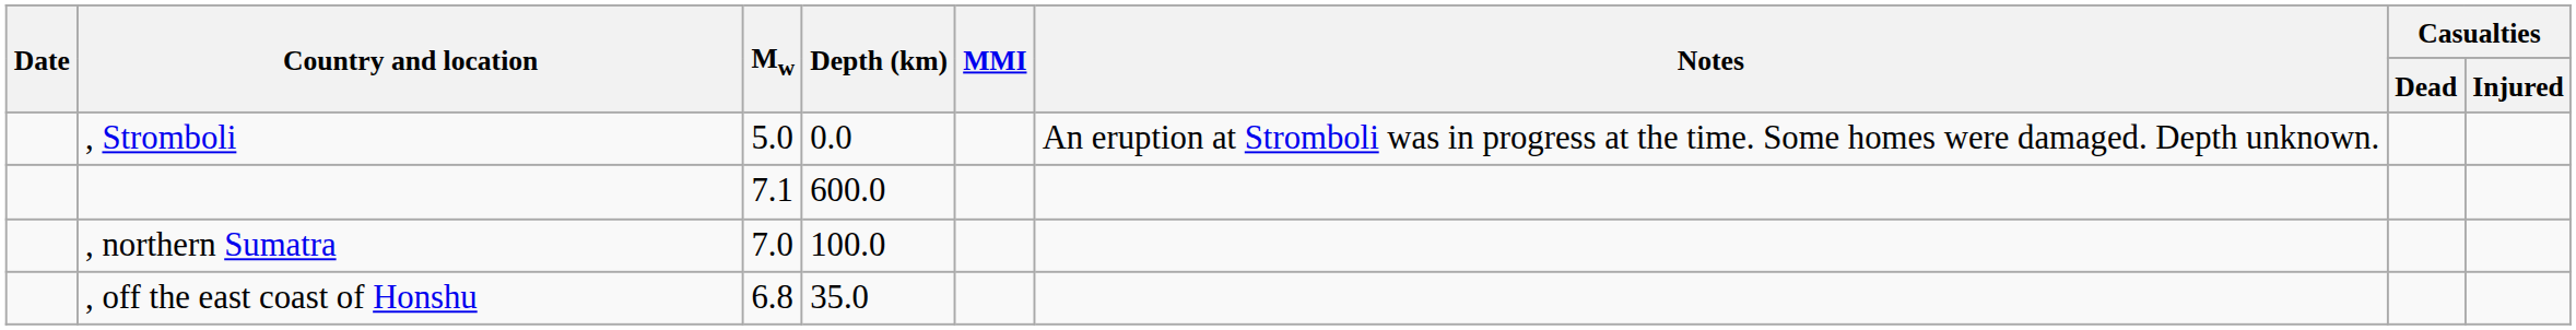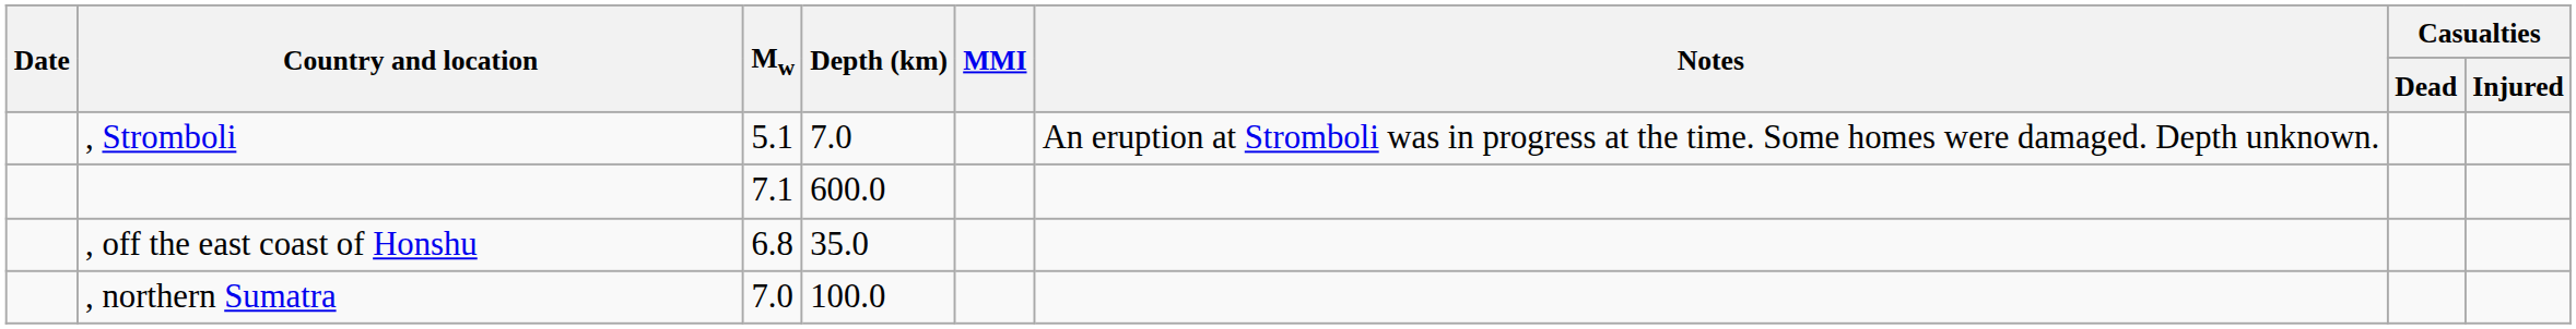, Stromboli | Mw: 5.0 -> 5.1
, Stromboli | Depth (km): 0.0 -> 7.0
rows swapped: , off the east coast of Honshu <-> , northern Sumatra
